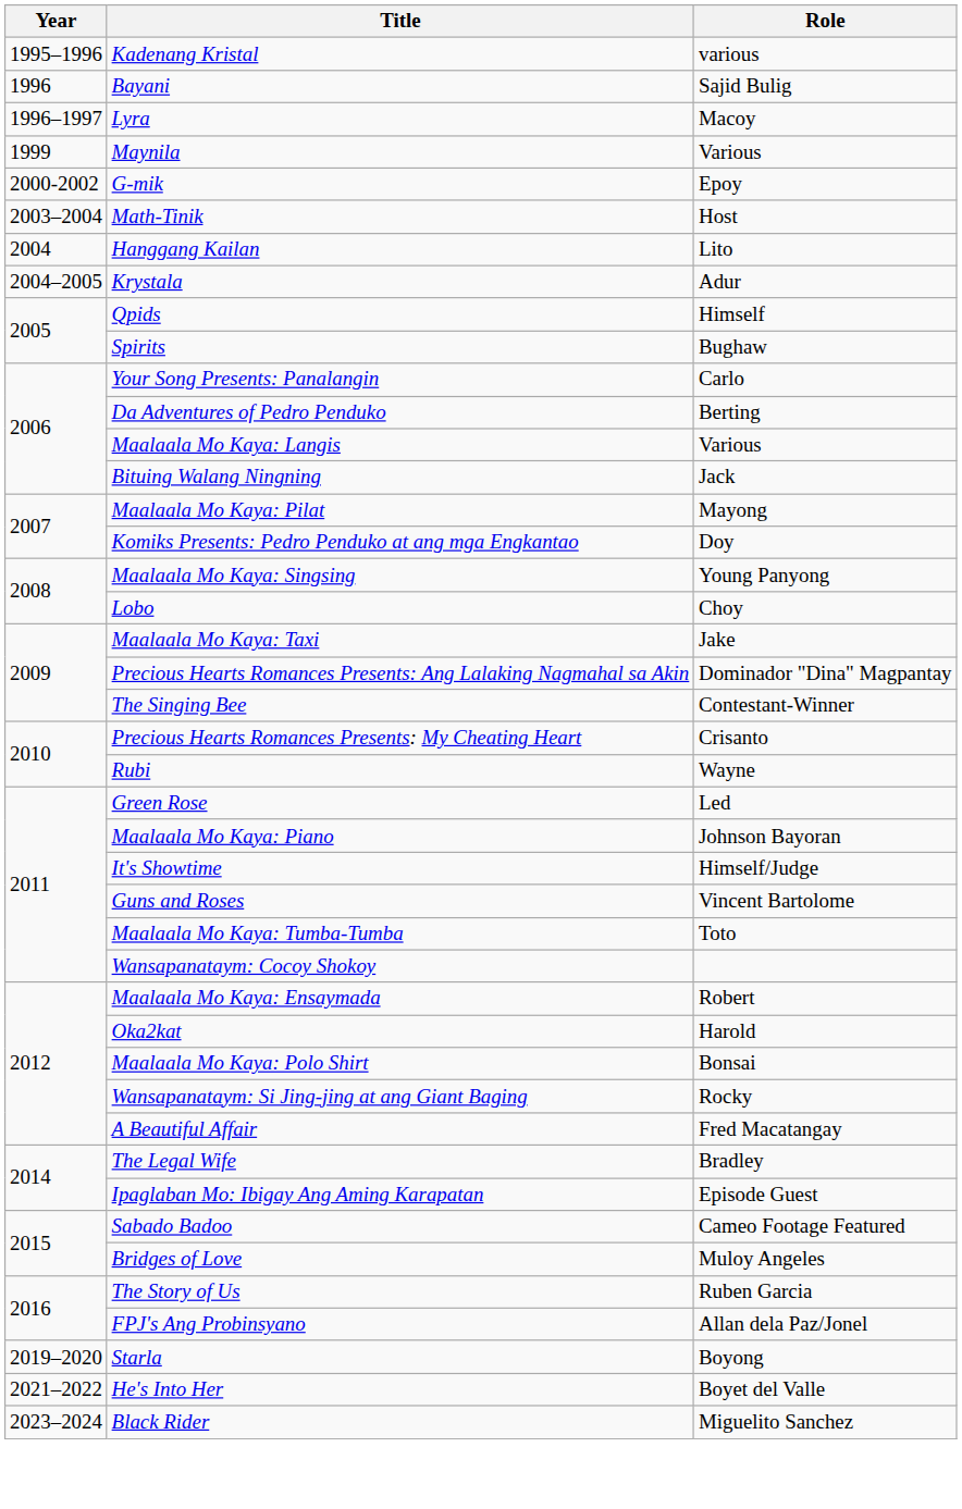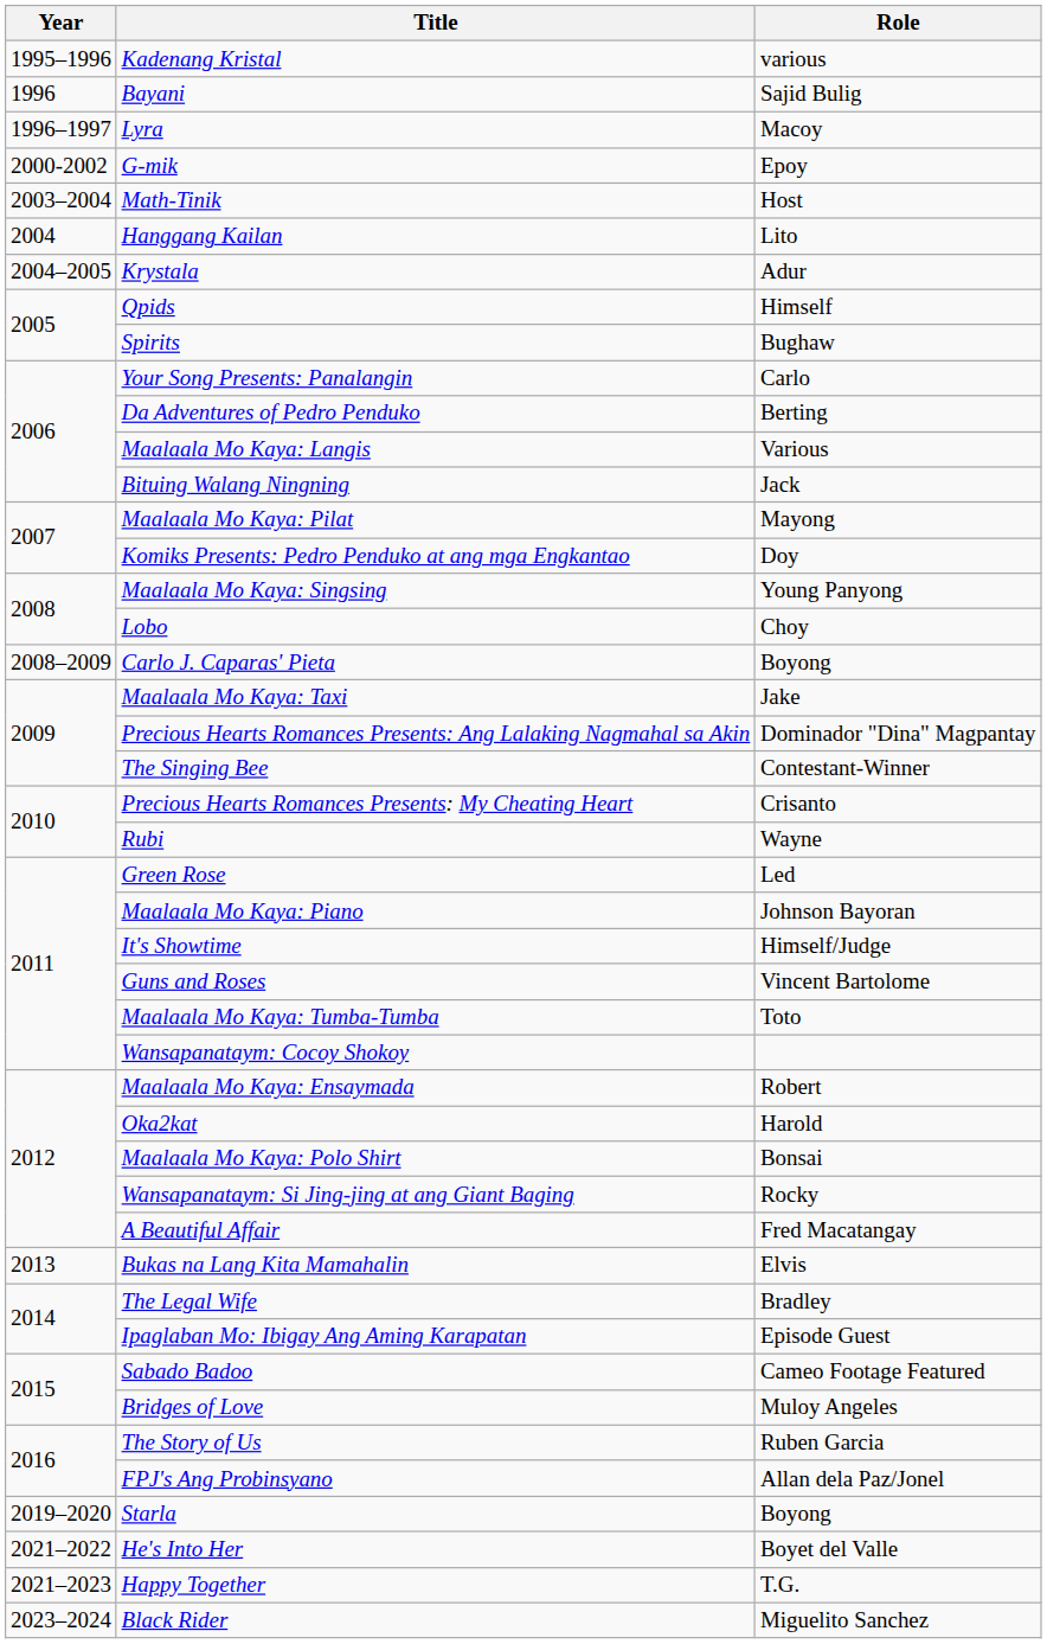- row: 1999 | Maynila | Various
+ row: 2008–2009 | Carlo J. Caparas' Pieta | Boyong
+ row: 2013 | Bukas na Lang Kita Mamahalin | Elvis
+ row: 2021–2023 | Happy Together | T.G.
